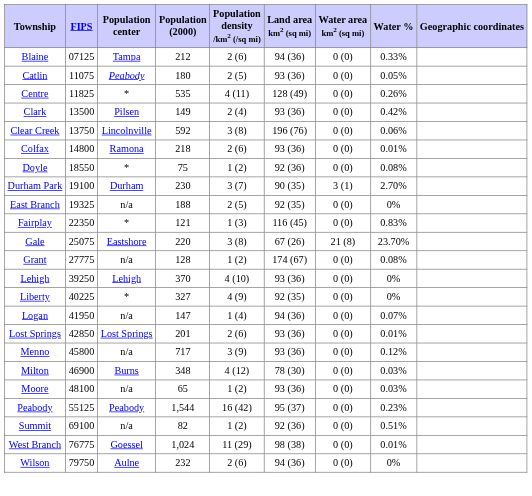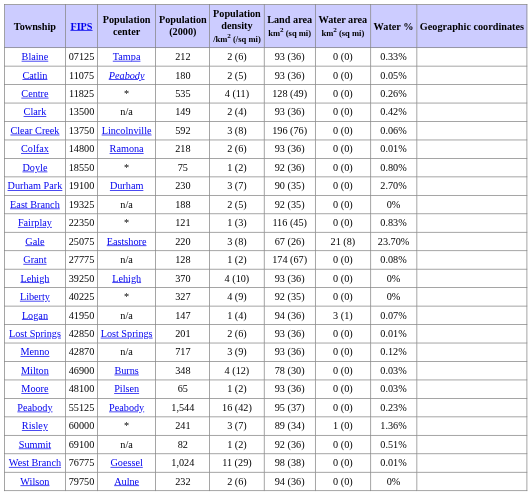Blaine | Land area km2 (sq mi): 94 (36) -> 93 (36)
Clark | Population center: Pilsen -> n/a
Doyle | Water %: 0.08% -> 0.80%
Durham Park | Water area km2 (sq mi): 3 (1) -> 0 (0)
Logan | Water area km2 (sq mi): 0 (0) -> 3 (1)
Menno | FIPS: 45800 -> 42870
Moore | Population center: n/a -> Pilsen
+ row: Risley | 60000 | * | 241 | 3 (7) | 89 (34) | 1 (0) | 1.36%
